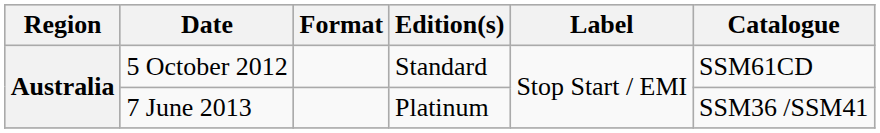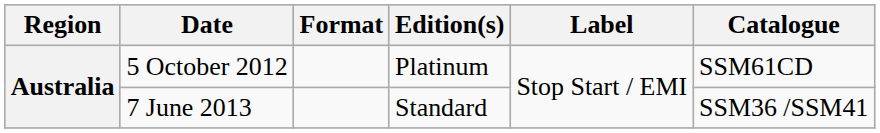5 October 2012 | Edition(s): Standard -> Platinum
7 June 2013 | Edition(s): Platinum -> Standard
